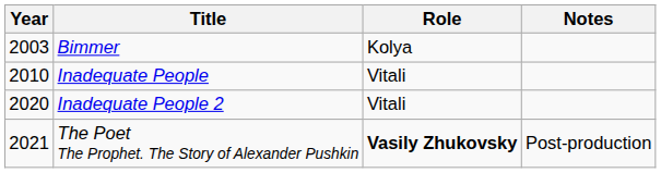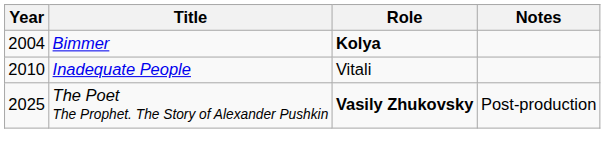Bimmer | Year: 2003 -> 2004
Bimmer | Role: normal -> bold
- row: 2020 | Inadequate People 2 | Vitali
The Poet The Prophet. The Story of Alexander Pushkin | Year: 2021 -> 2025
